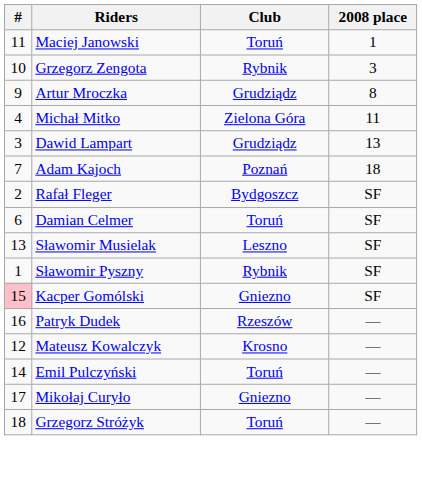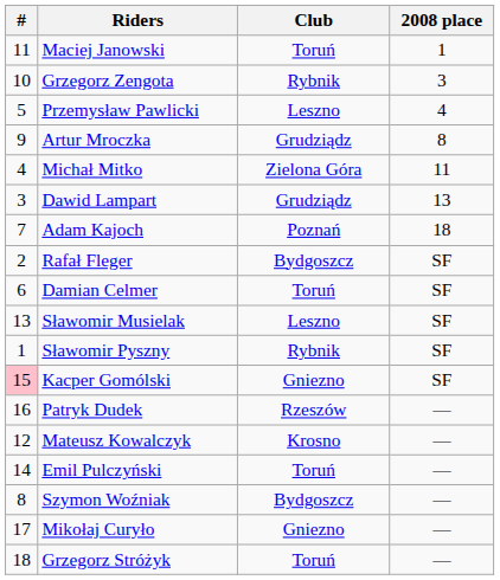+ row: 5 | Przemysław Pawlicki | Leszno | 4
+ row: 8 | Szymon Woźniak | Bydgoszcz | —
